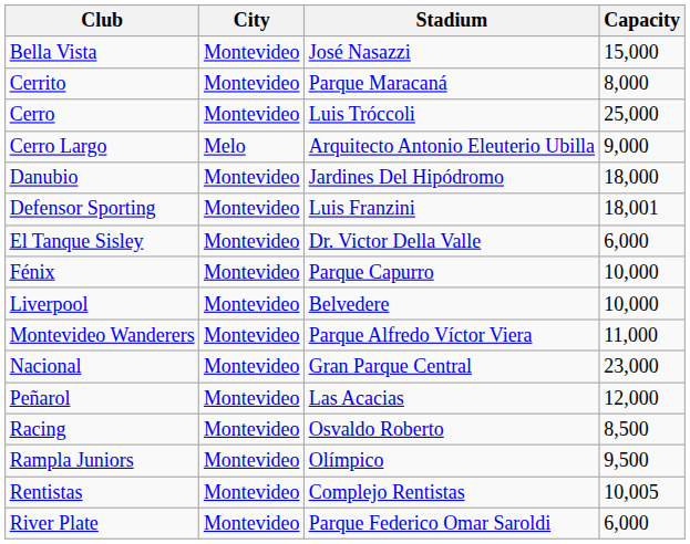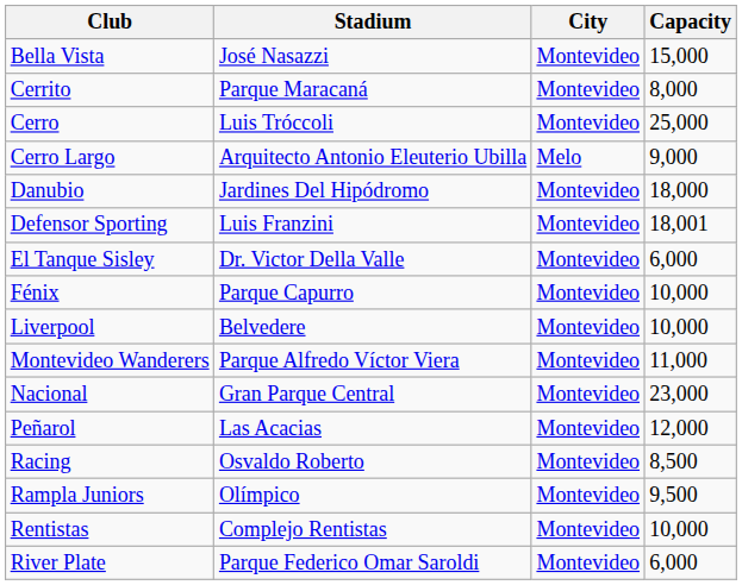columns swapped: City <-> Stadium
Rentistas | Capacity: 10,005 -> 10,000
